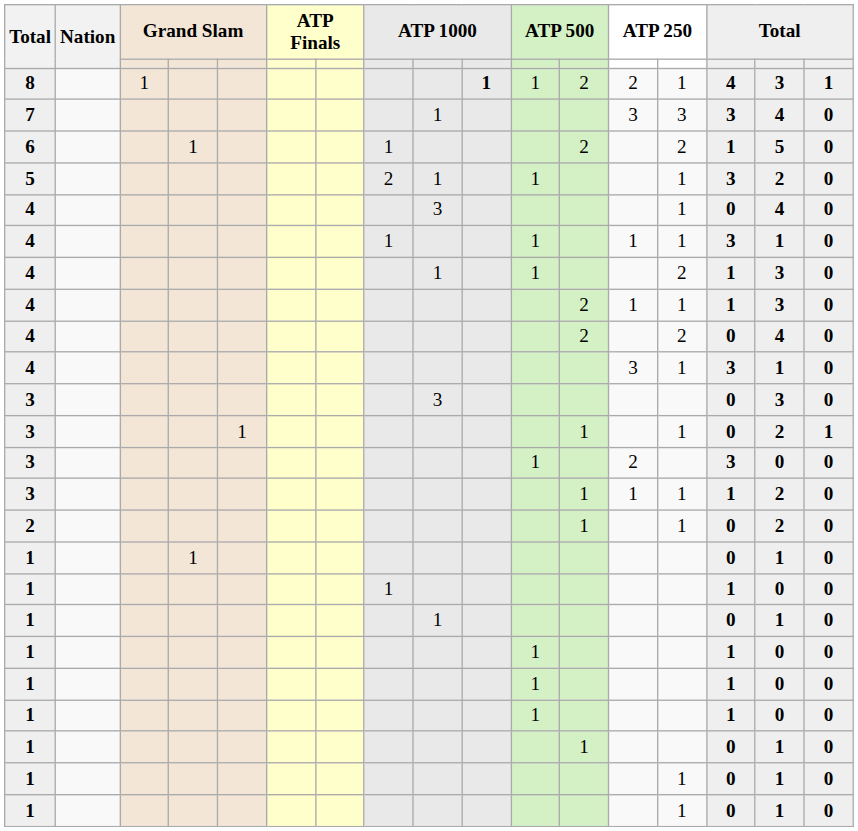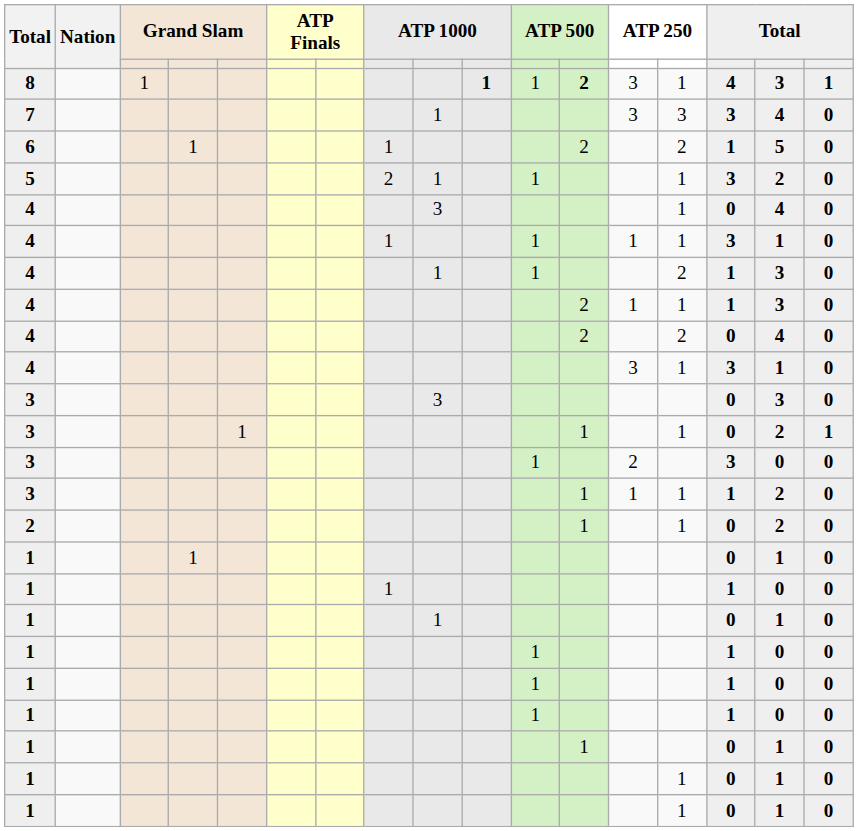8 | column 12: normal -> bold
8 | column 13: 2 -> 3
